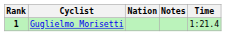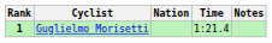columns swapped: Time <-> Notes
